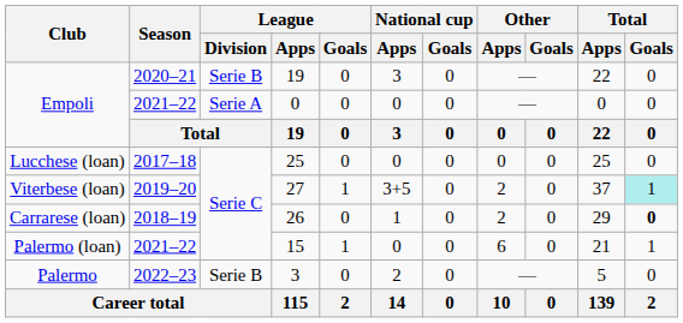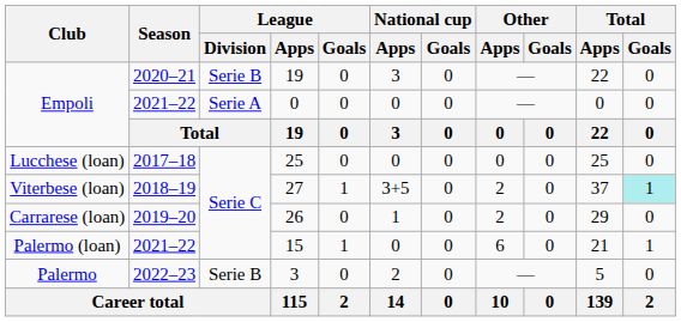27 | Season: 2019–20 -> 2018–19
26 | Season: 2018–19 -> 2019–20
26 | Total / Goals: bold -> normal
